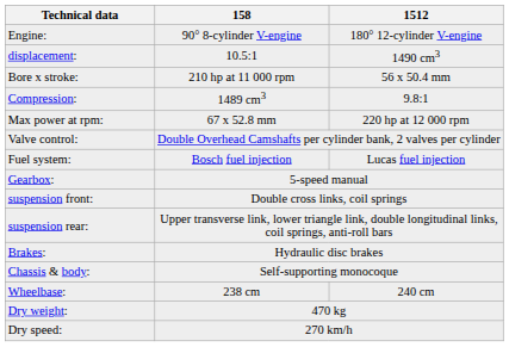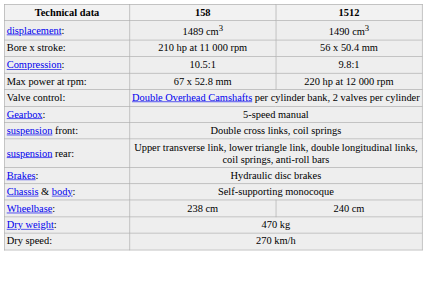- row: Engine: | 90° 8-cylinder V-engine | 180° 12-cylinder V-engine
displacement: | 158: 10.5:1 -> 1489 cm3
Compression: | 158: 1489 cm3 -> 10.5:1
- row: Fuel system: | Bosch fuel injection | Lucas fuel injection
